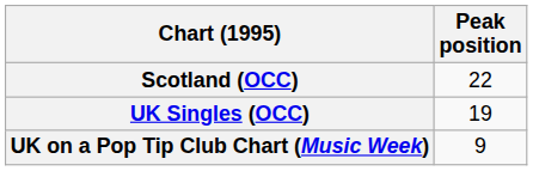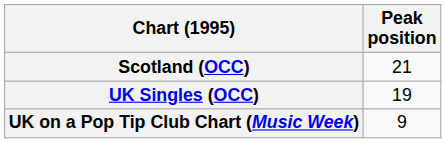Scotland (OCC) | Peak position: 22 -> 21
